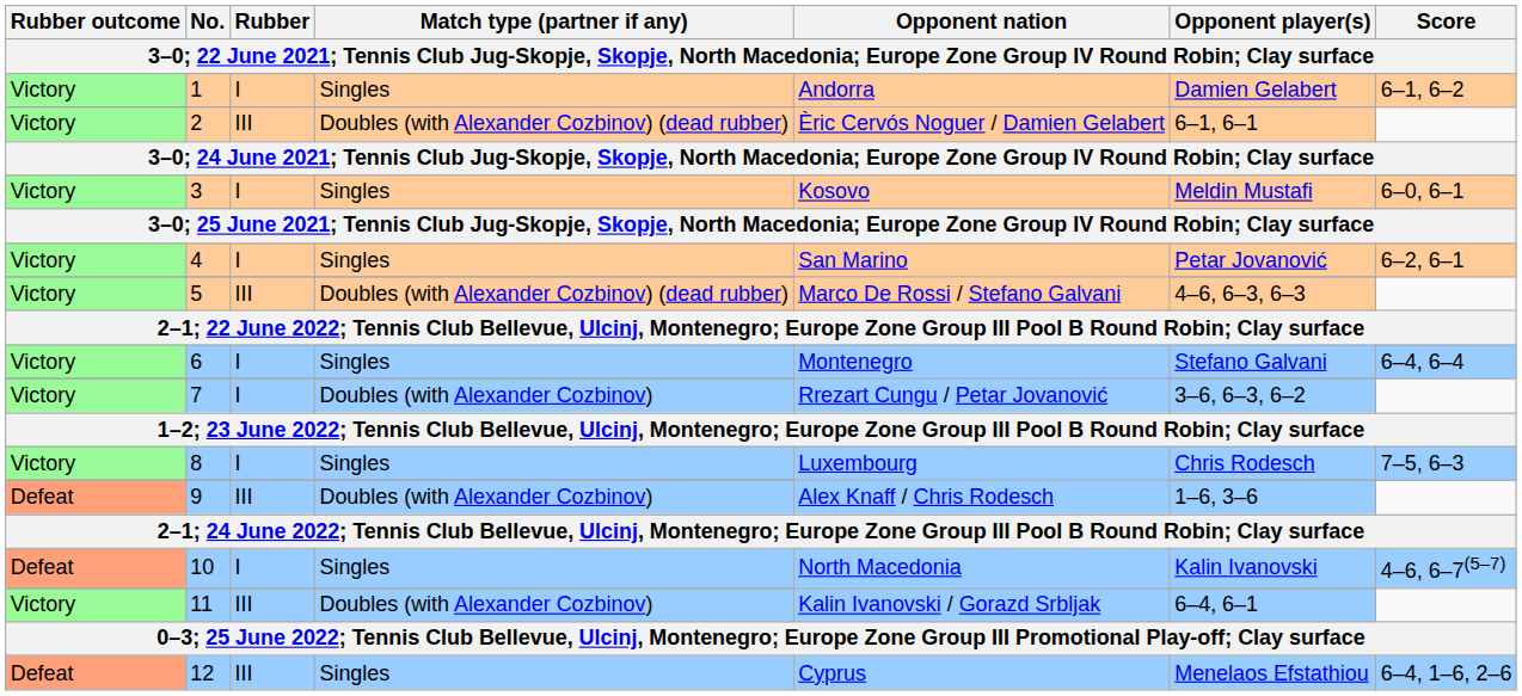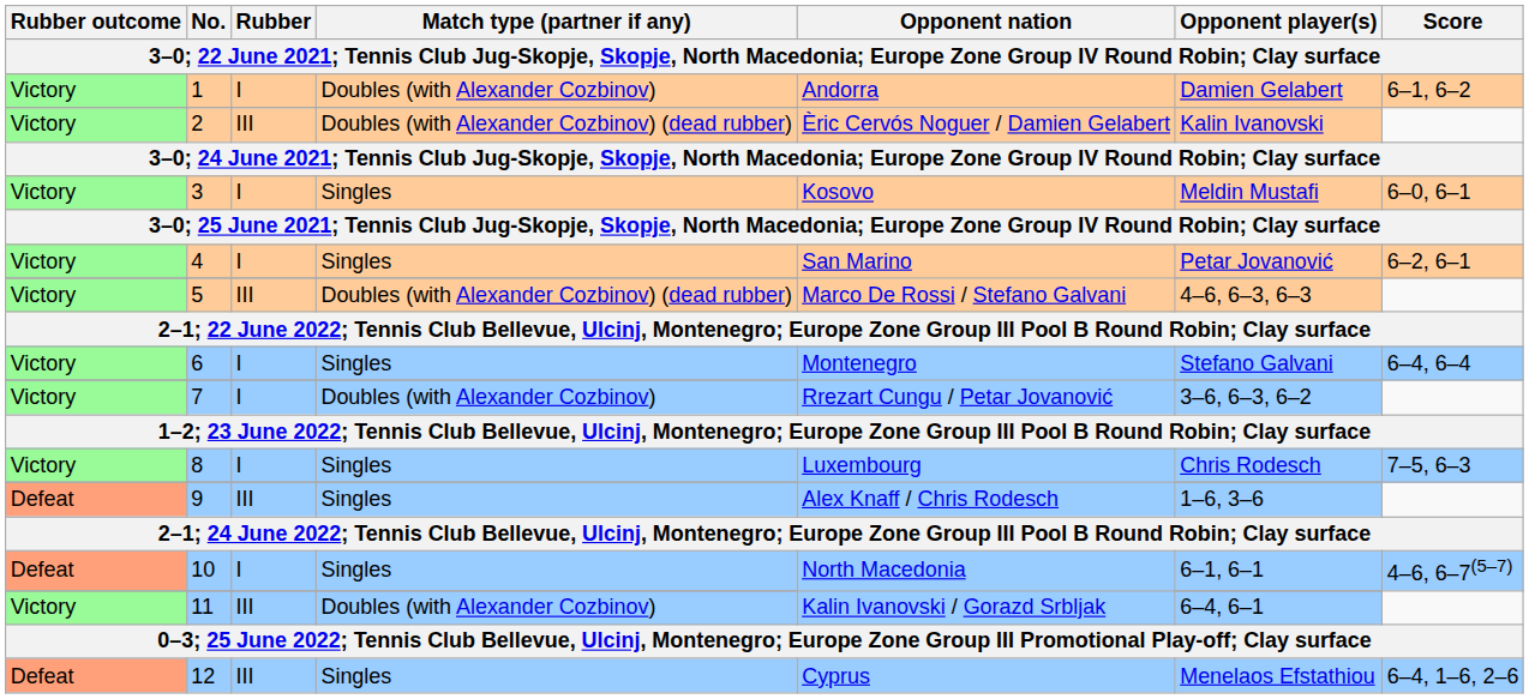1 | Match type (partner if any): Singles -> Doubles (with Alexander Cozbinov)
2 | Opponent player(s): 6–1, 6–1 -> Kalin Ivanovski
9 | Match type (partner if any): Doubles (with Alexander Cozbinov) -> Singles
10 | Opponent player(s): Kalin Ivanovski -> 6–1, 6–1
